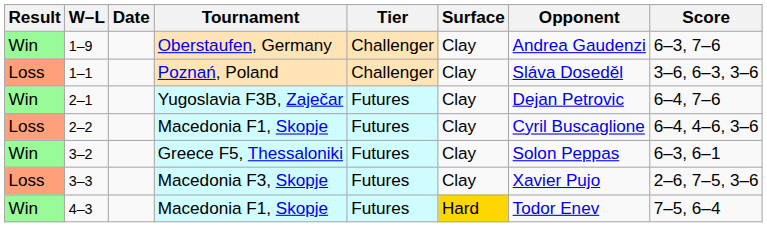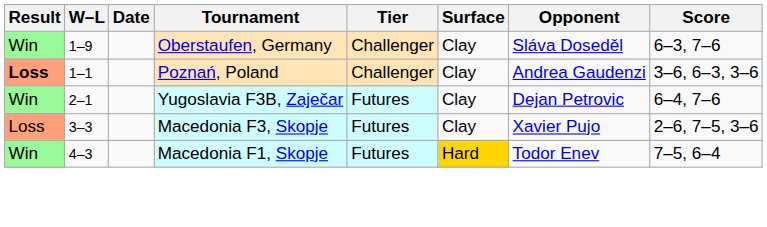1–9 | Opponent: Andrea Gaudenzi -> Sláva Doseděl
1–1 | Result: normal -> bold
1–1 | Opponent: Sláva Doseděl -> Andrea Gaudenzi
- row: Loss | 2–2 | Macedonia F1, Skopje | Futures | Clay | Cyril Buscaglione | 6–4, 4–6, 3–6
- row: Win | 3–2 | Greece F5, Thessaloniki | Futures | Clay | Solon Peppas | 6–3, 6–1
